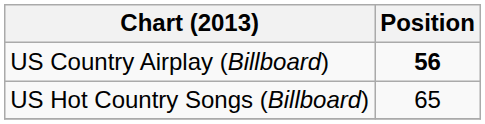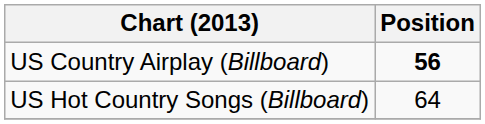US Hot Country Songs (Billboard) | Position: 65 -> 64
